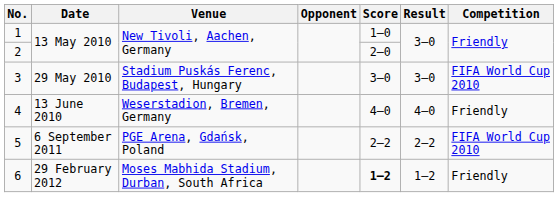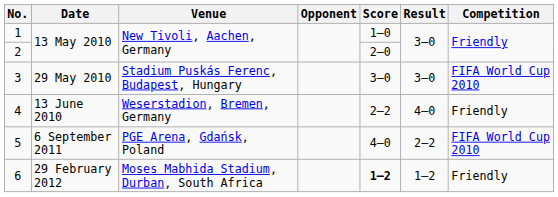4 | Score: 4–0 -> 2–2
5 | Score: 2–2 -> 4–0
